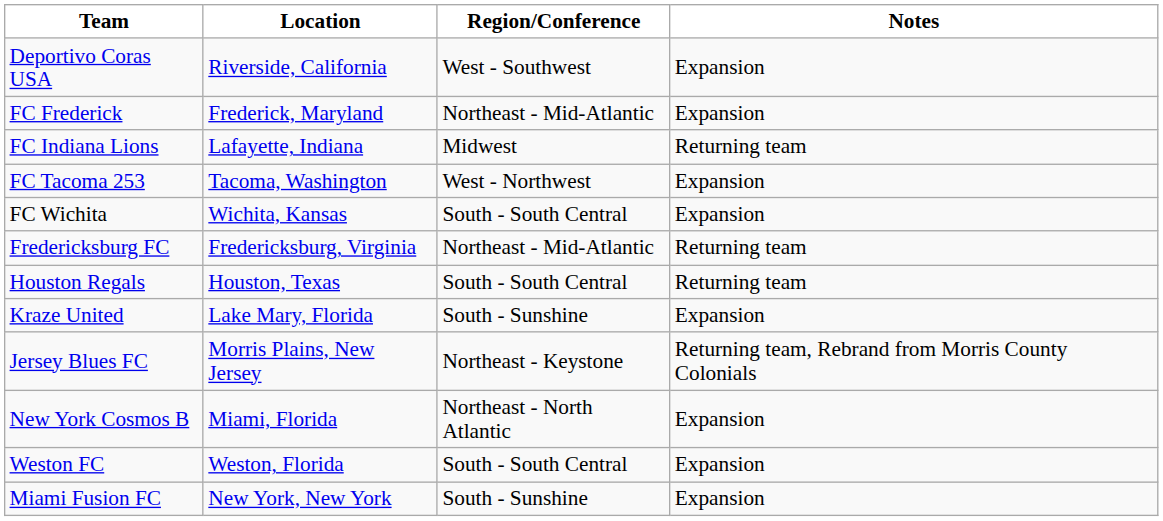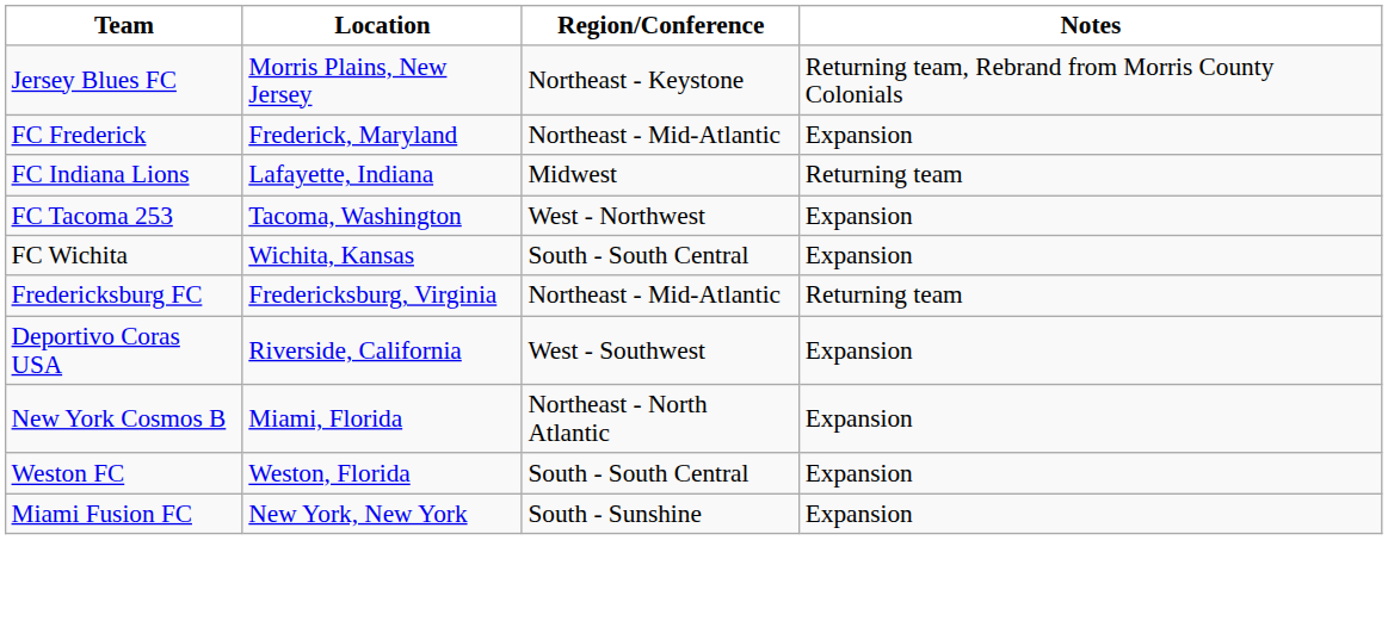rows swapped: Deportivo Coras USA <-> Jersey Blues FC
- row: Houston Regals | Houston, Texas | South - South Central | Returning team
- row: Kraze United | Lake Mary, Florida | South - Sunshine | Expansion
